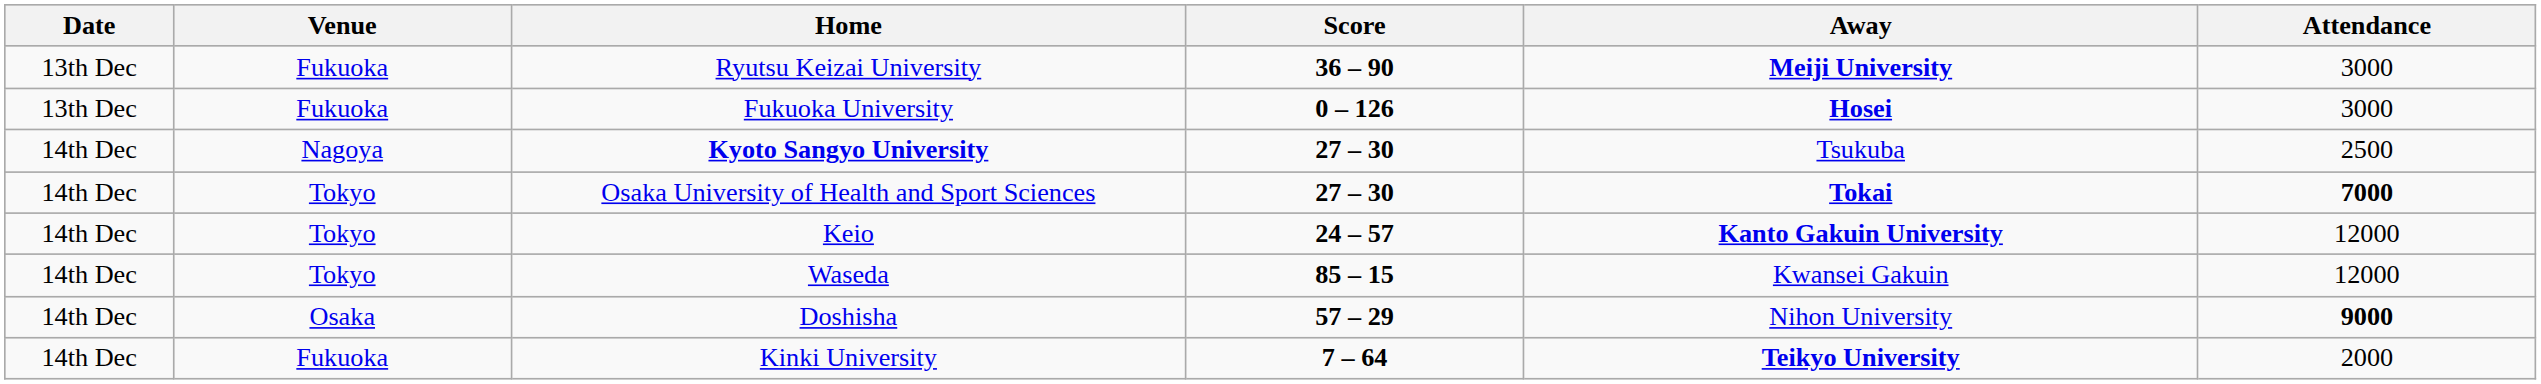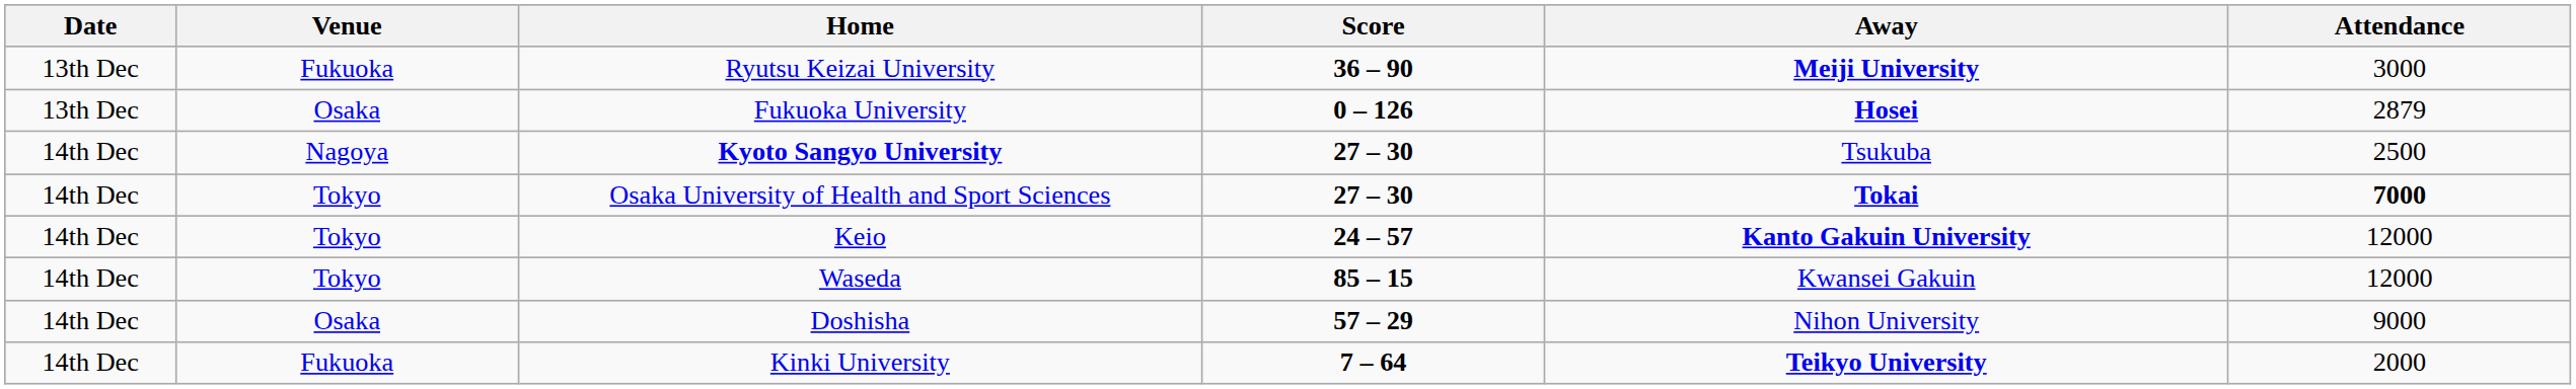Fukuoka University | Venue: Fukuoka -> Osaka
Fukuoka University | Attendance: 3000 -> 2879
Doshisha | Attendance: bold -> normal
